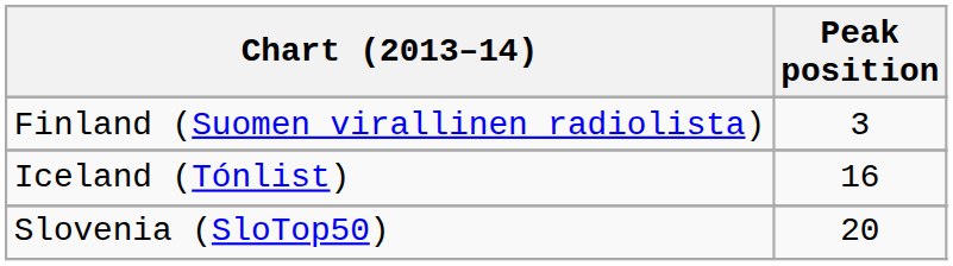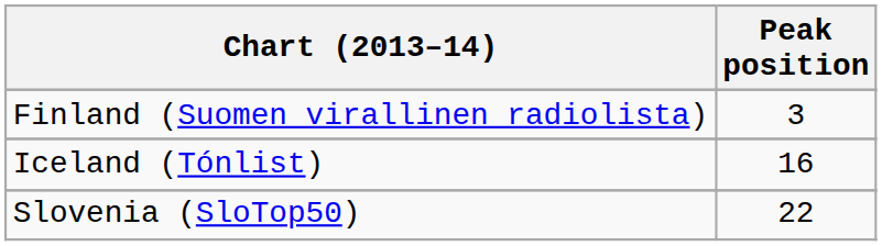Slovenia (SloTop50) | Peak position: 20 -> 22
